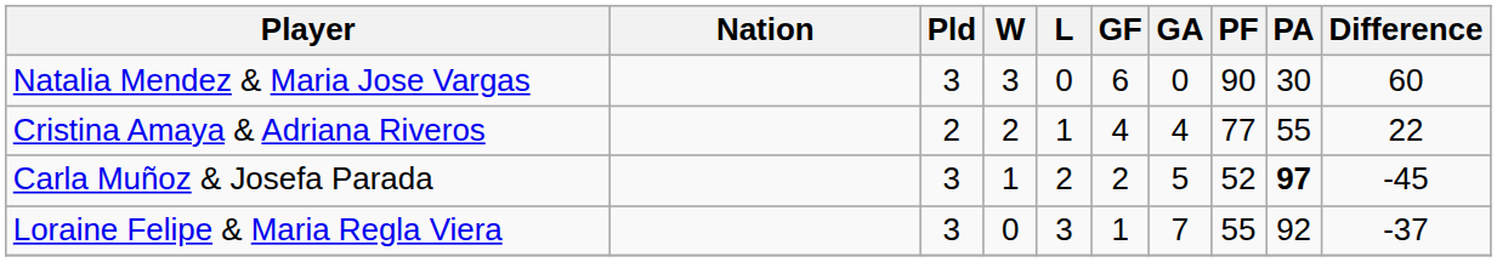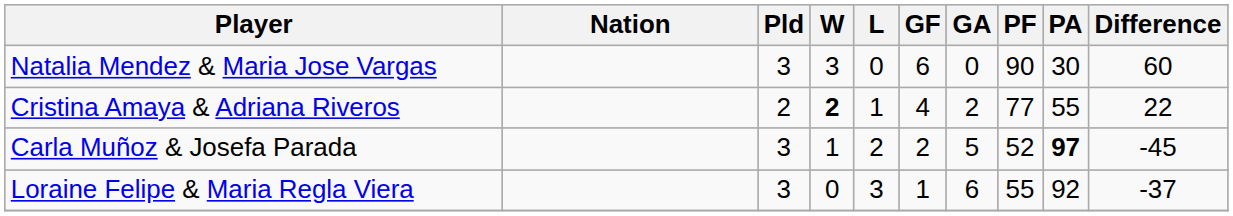Cristina Amaya & Adriana Riveros | W: normal -> bold
Cristina Amaya & Adriana Riveros | GA: 4 -> 2
Loraine Felipe & Maria Regla Viera | GA: 7 -> 6
